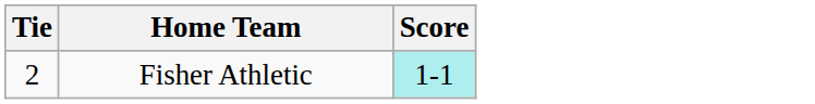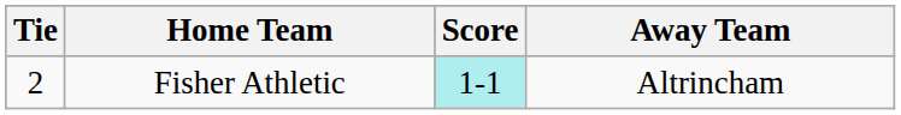+ column: Away Team | Altrincham
